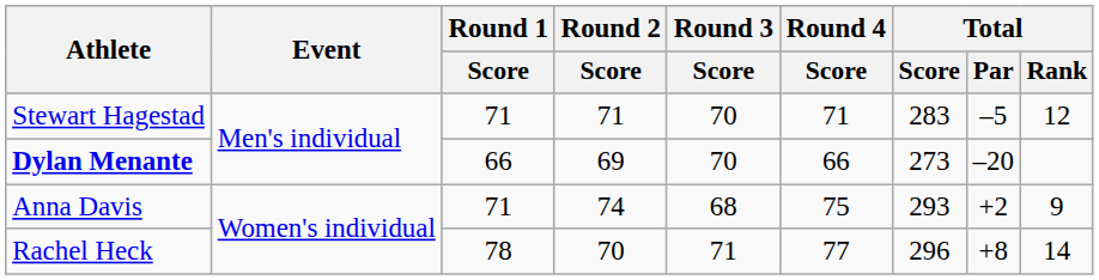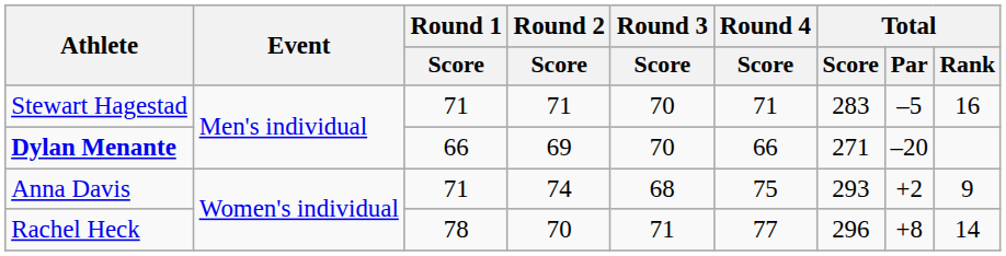Stewart Hagestad | Total / Rank: 12 -> 16
Dylan Menante | Total / Score: 273 -> 271
